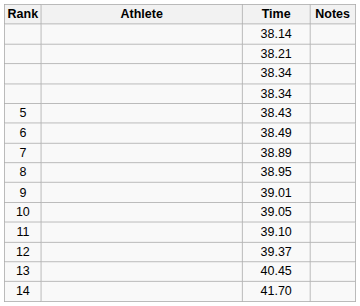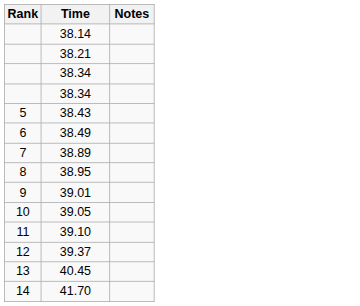- column: Athlete
